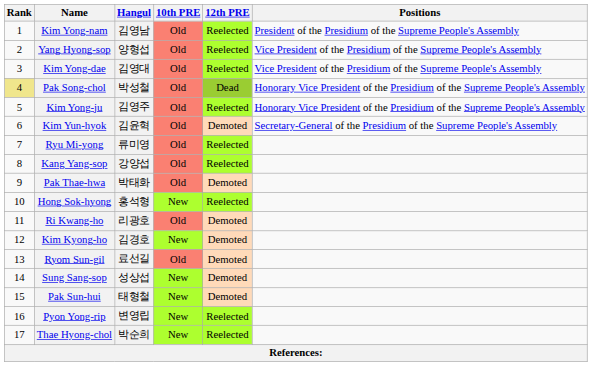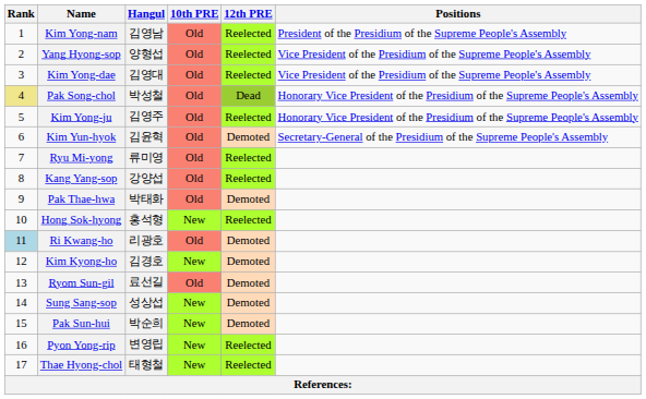Ri Kwang-ho | Rank: no background -> lightblue background
Pak Sun-hui | Hangul: 태형철 -> 박순희
Thae Hyong-chol | Hangul: 박순희 -> 태형철
